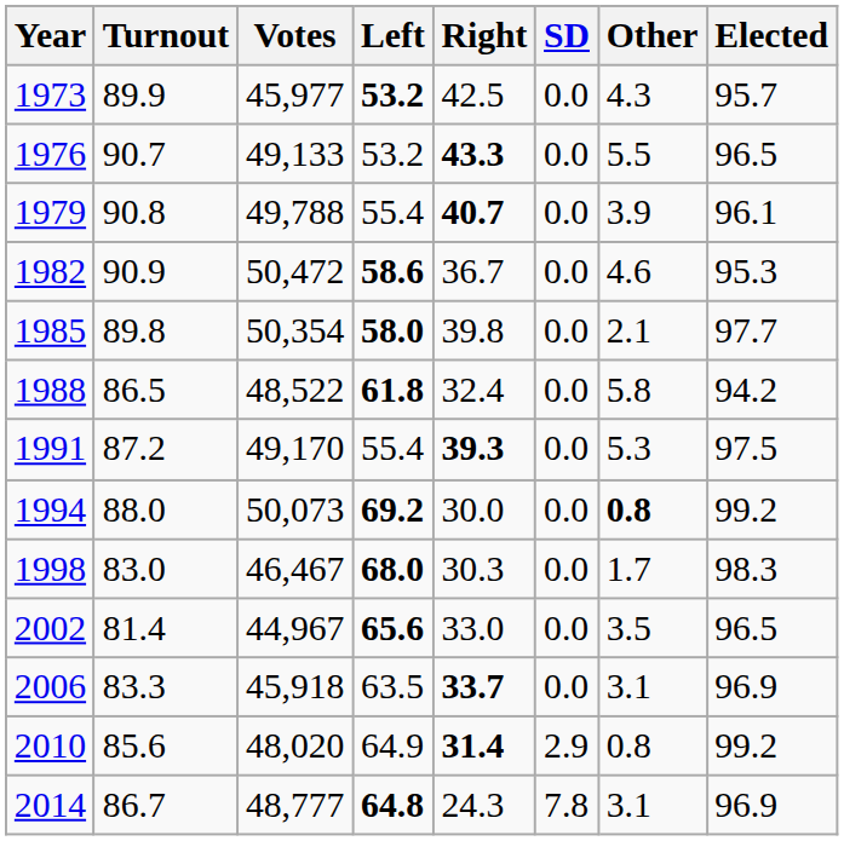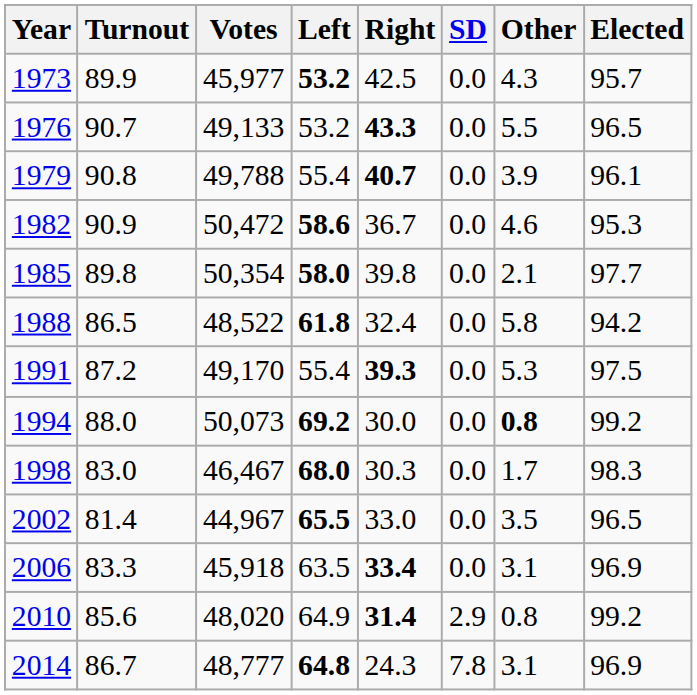2002 | Left: 65.6 -> 65.5
2006 | Right: 33.7 -> 33.4
